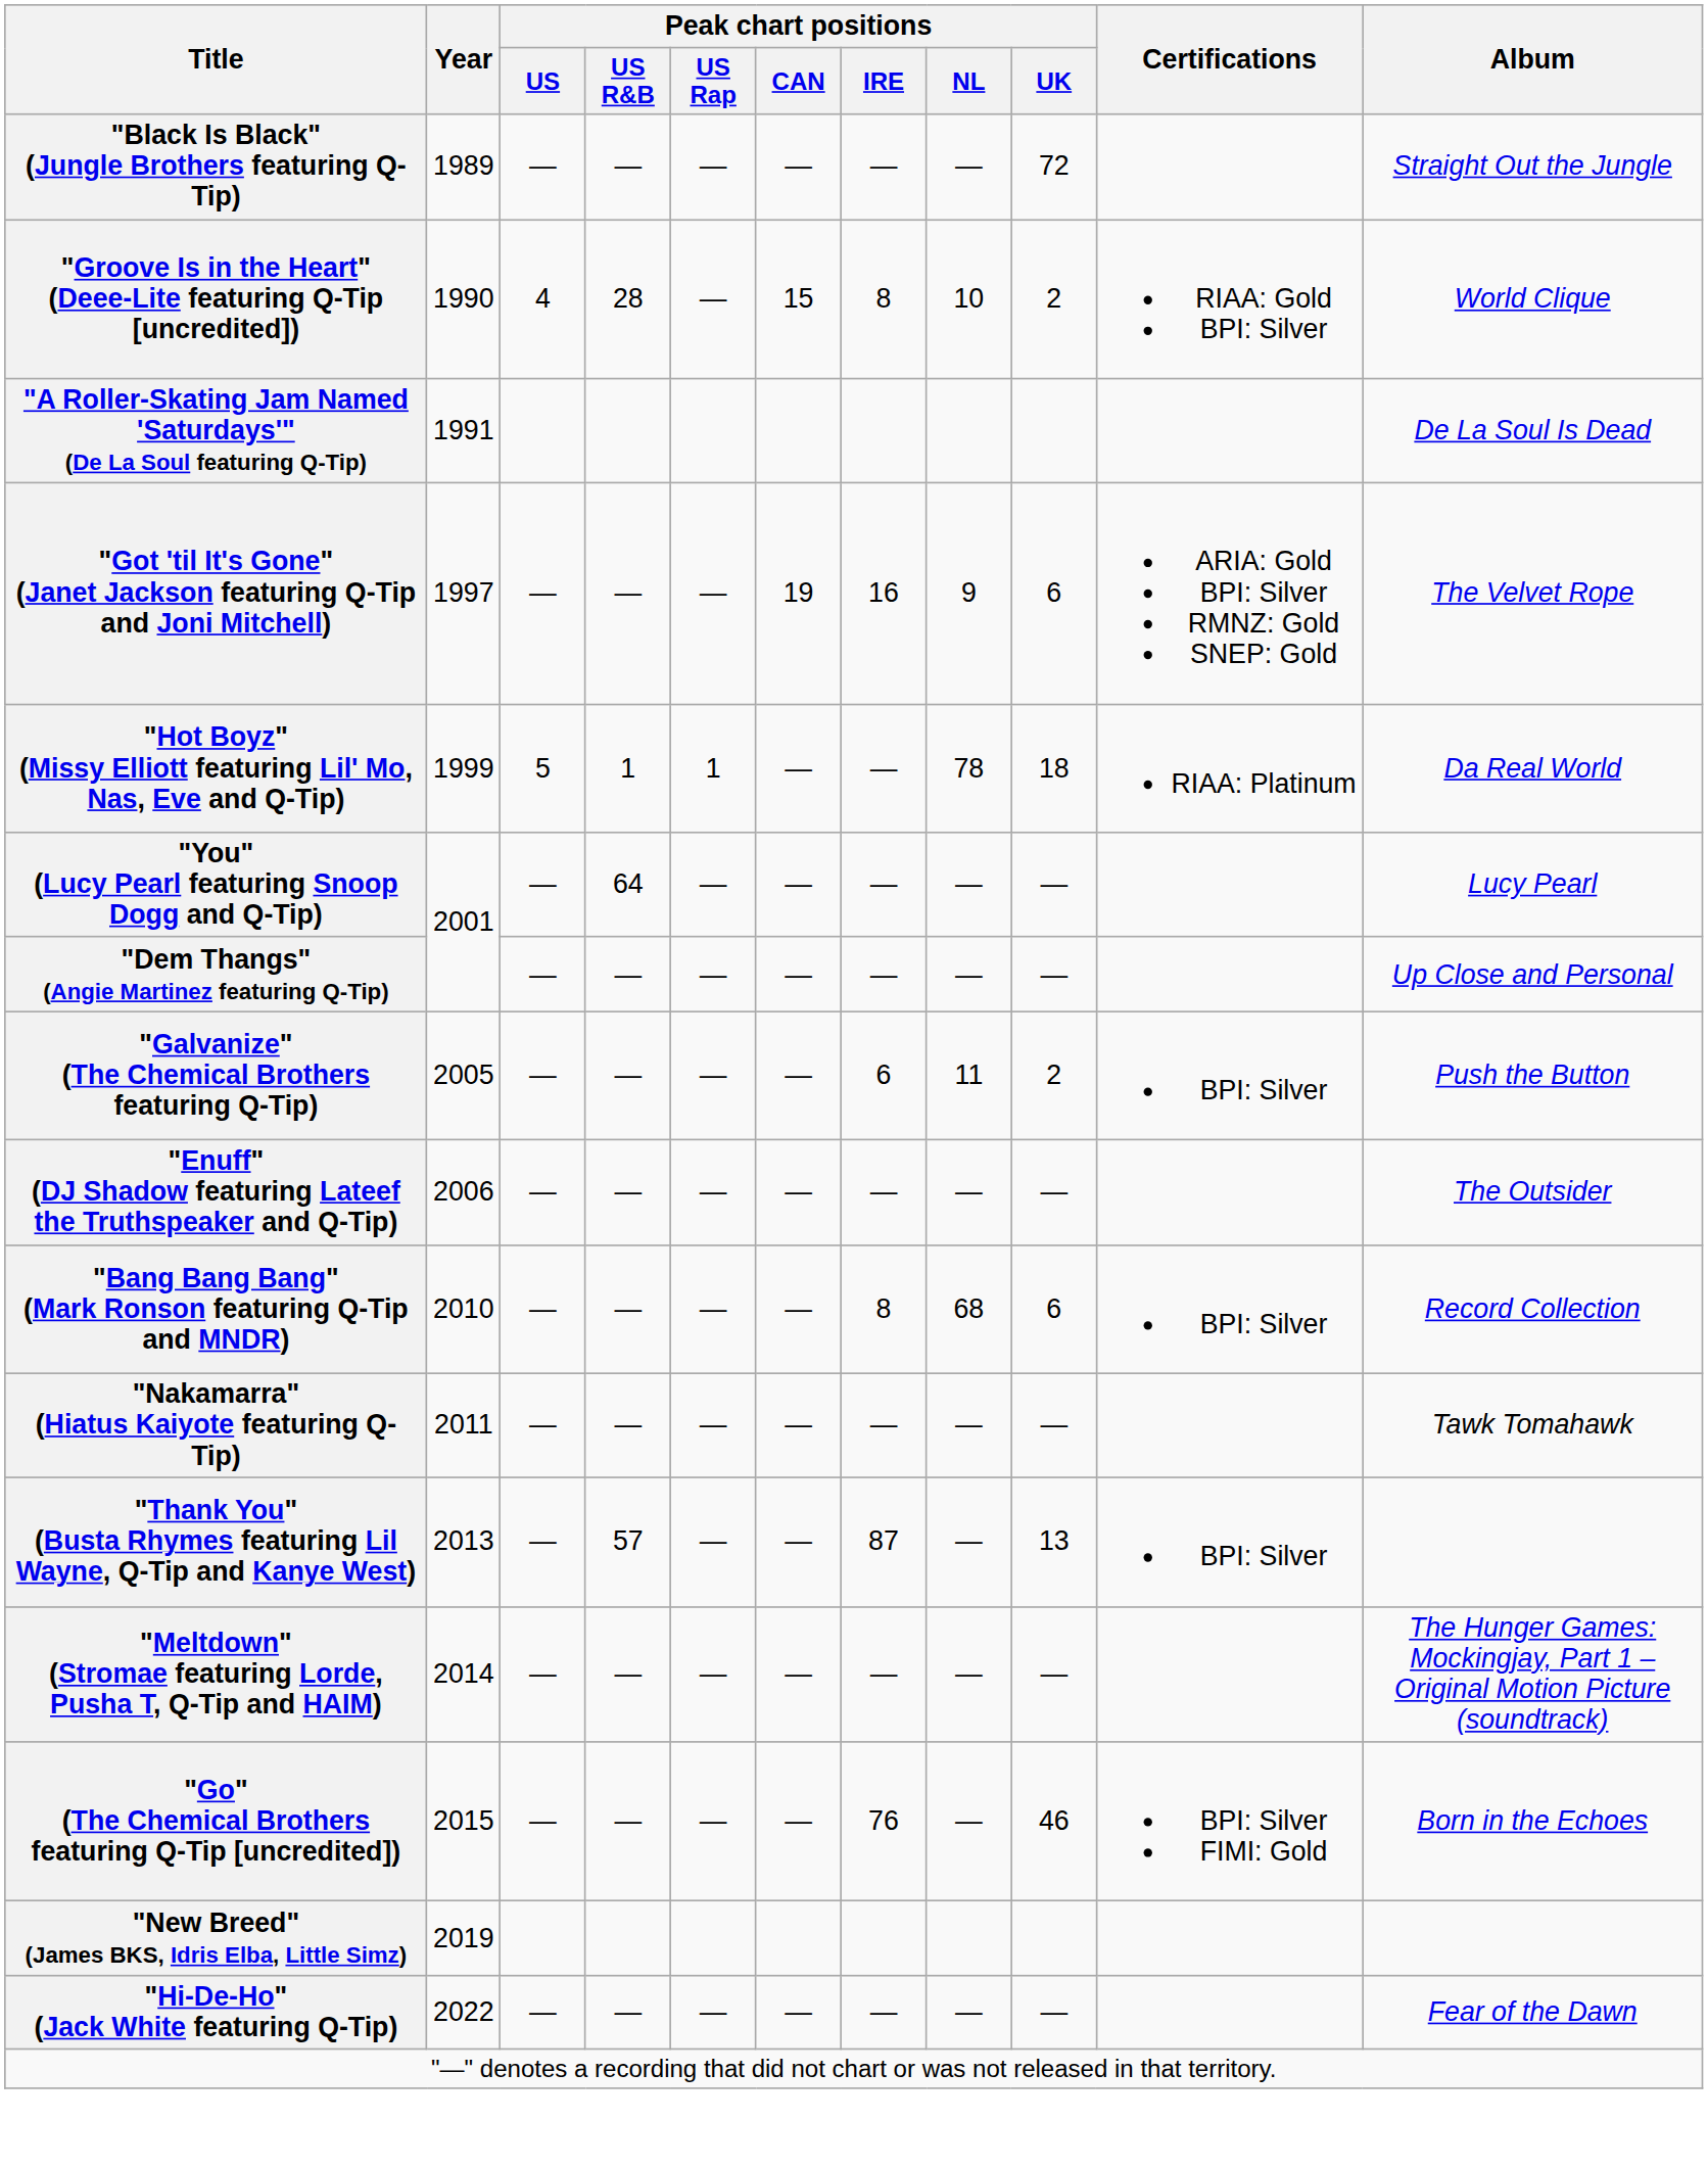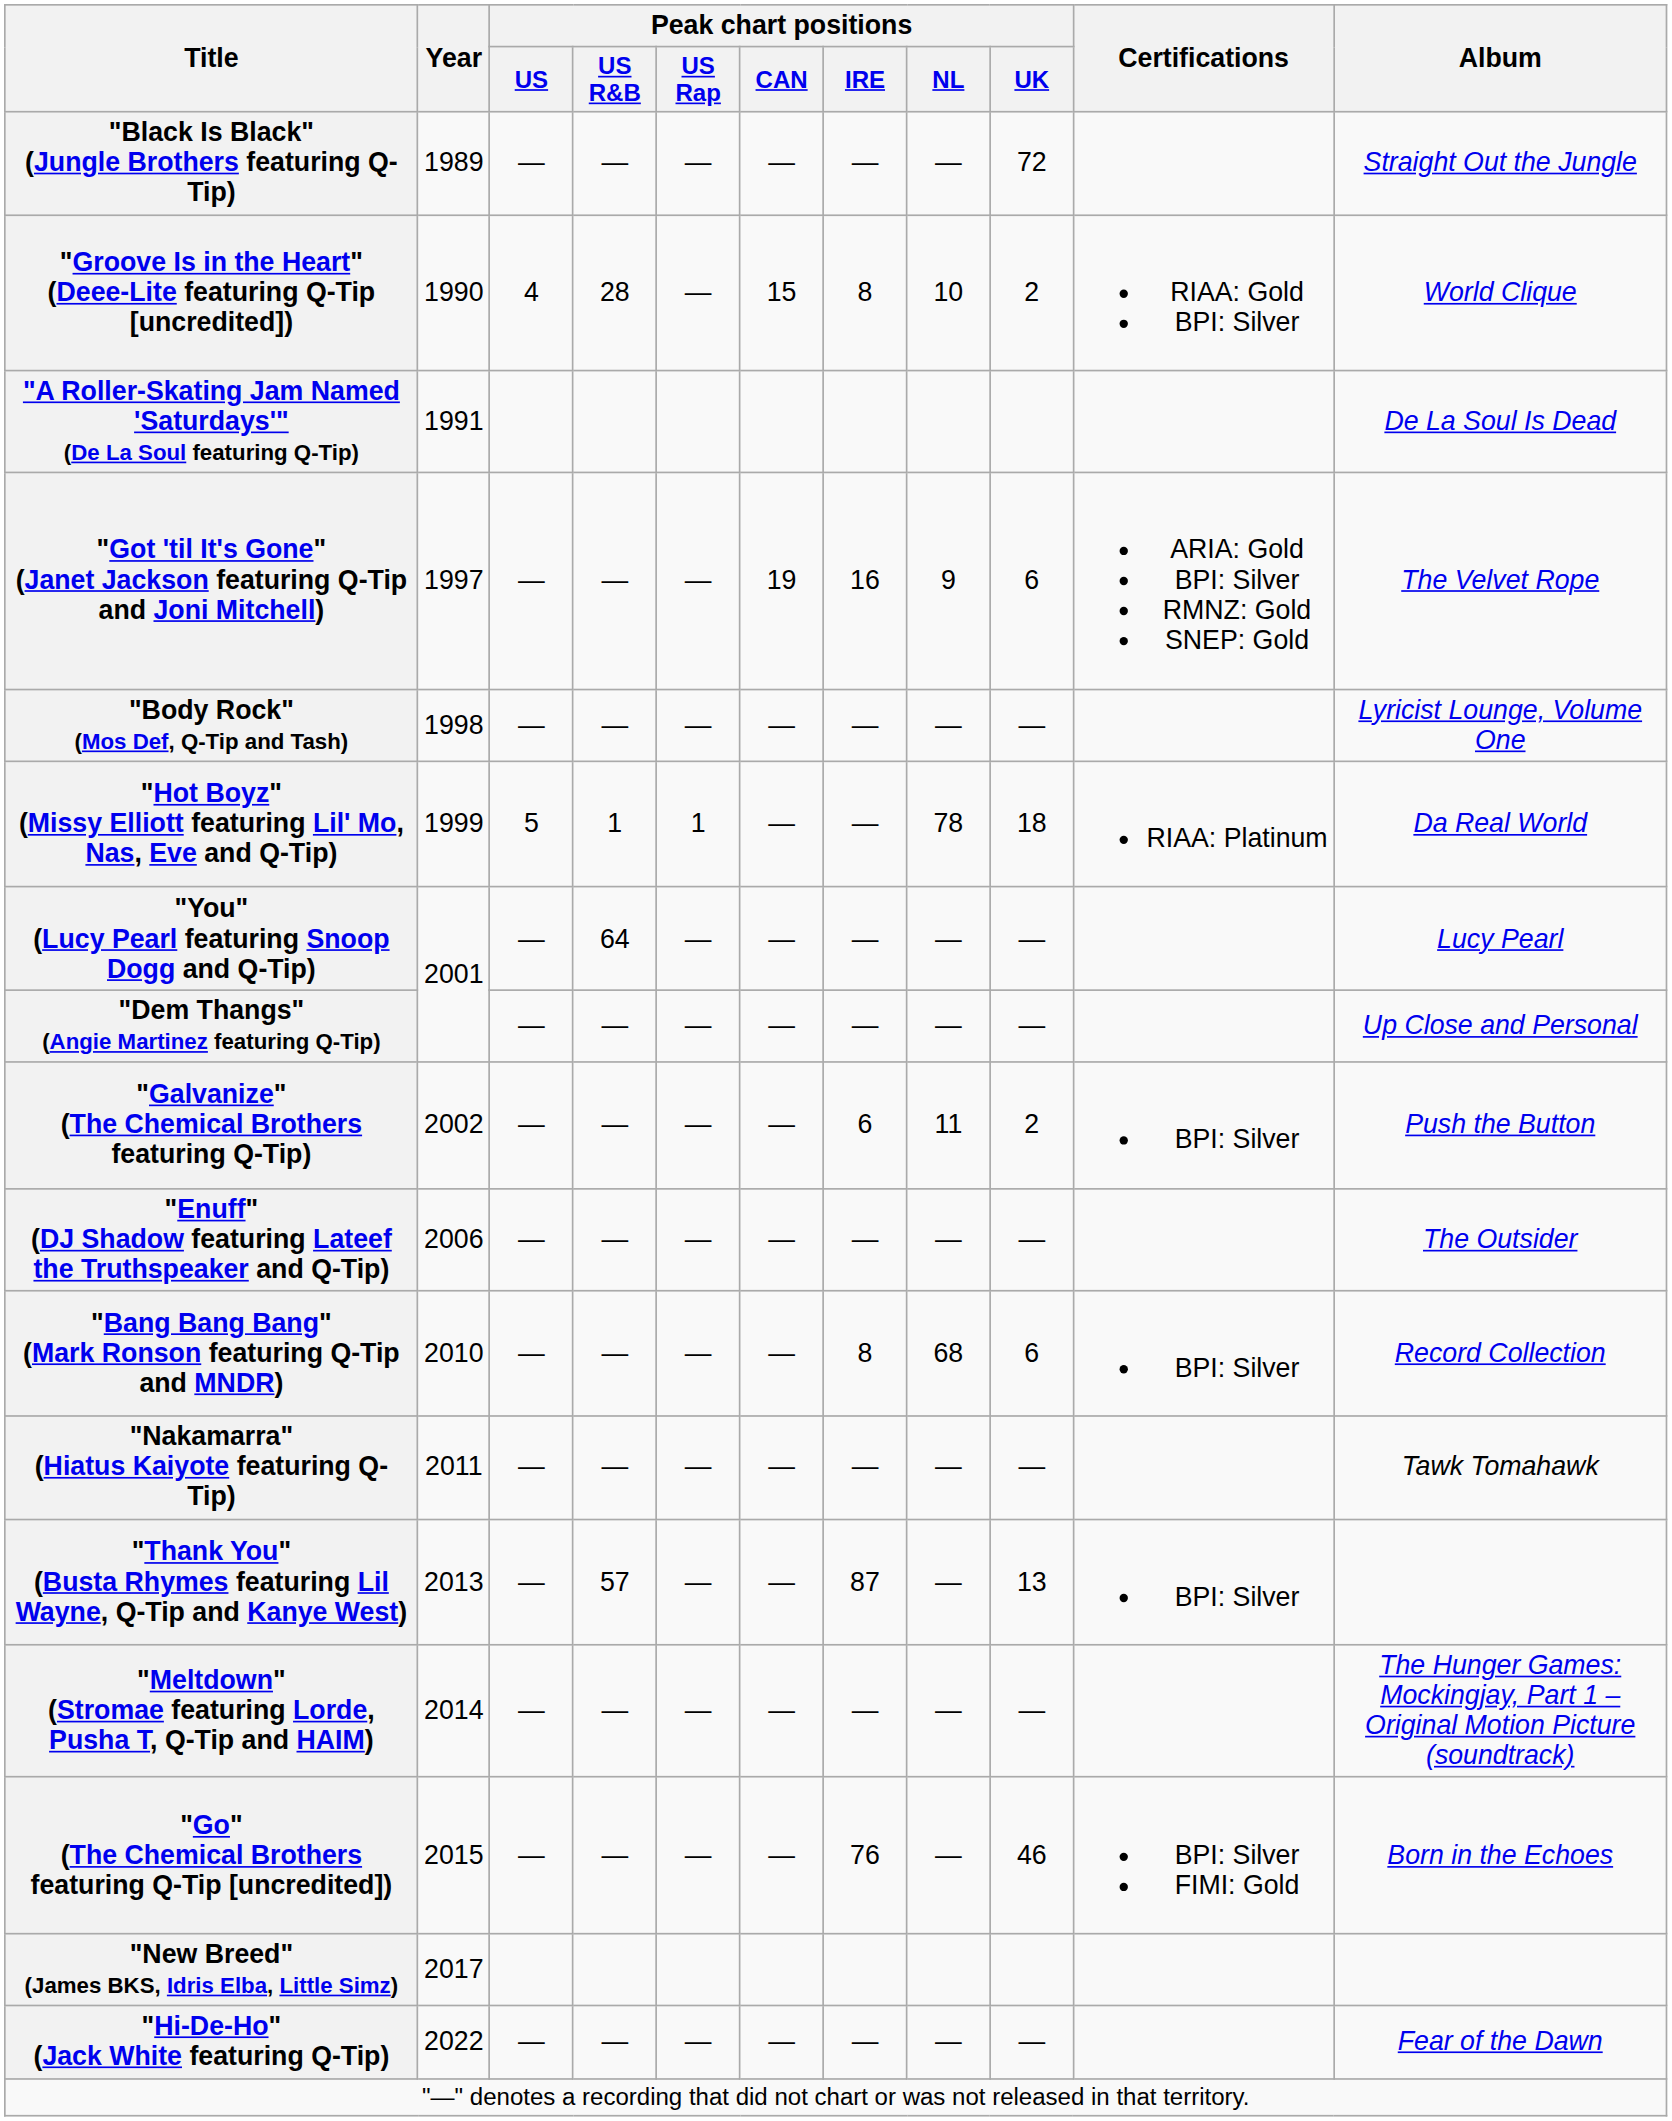+ row: "Body Rock" (Mos Def, Q-Tip and Tash) | 1998 | — | — | — | — | — | — | — | Lyricist Lounge, Volume One
"Galvanize" (The Chemical Brothers featuring Q-Tip) | Year: 2005 -> 2002
"New Breed" (James BKS, Idris Elba, Little Simz) | Year: 2019 -> 2017
